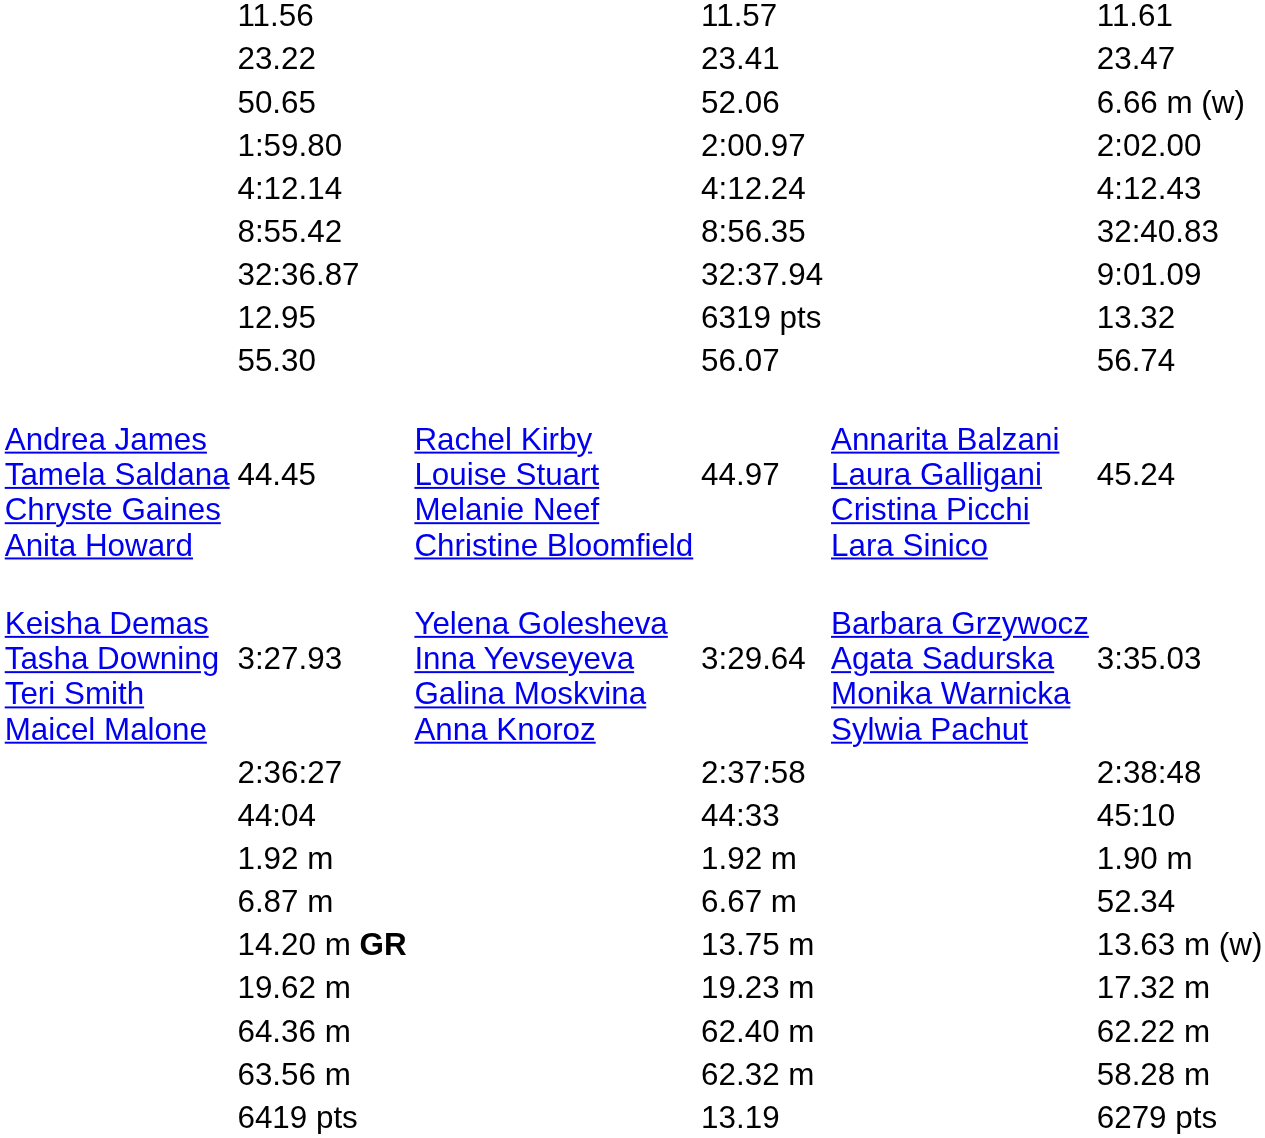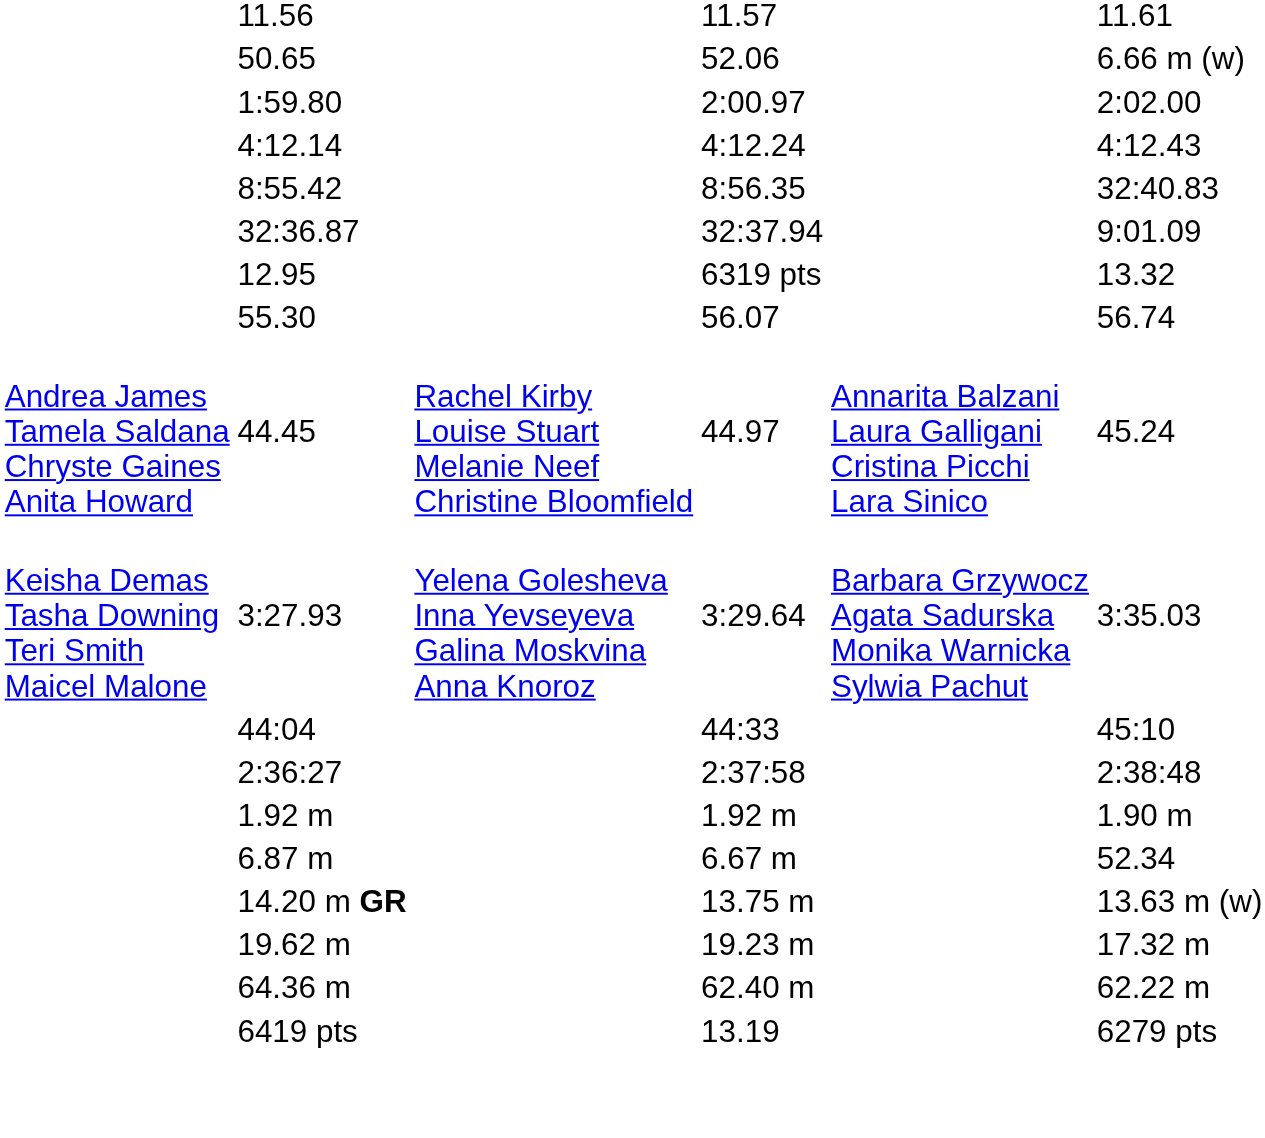- row: 23.22 | 23.41 | 23.47
rows swapped: 2:36:27 <-> 44:04
- row: 63.56 m | 62.32 m | 58.28 m
